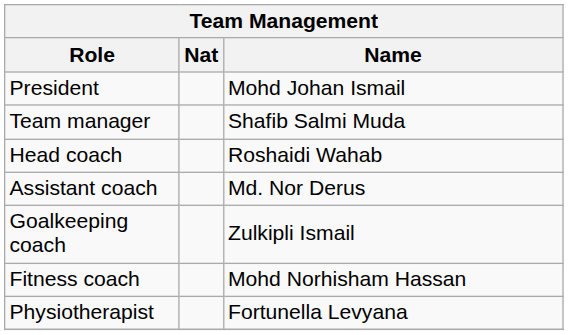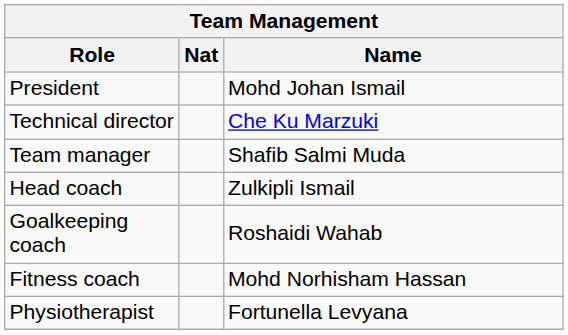+ row: Technical director | Che Ku Marzuki
Head coach | Name: Roshaidi Wahab -> Zulkipli Ismail
- row: Assistant coach | Md. Nor Derus
Goalkeeping coach | Name: Zulkipli Ismail -> Roshaidi Wahab
